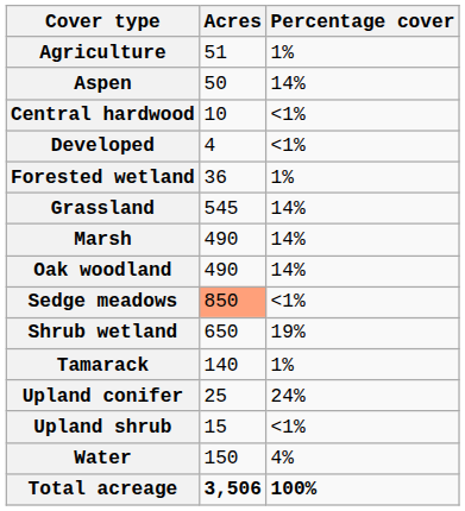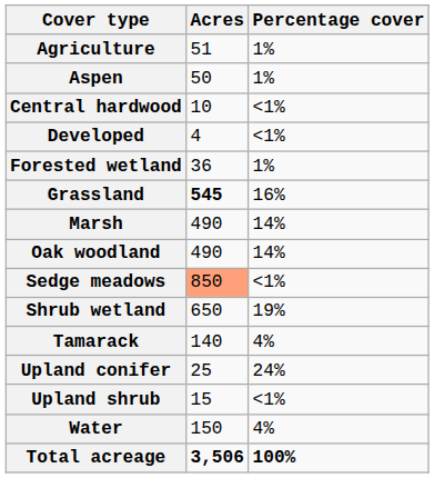Aspen | Percentage cover: 14% -> 1%
Grassland | Acres: normal -> bold
Grassland | Percentage cover: 14% -> 16%
Tamarack | Percentage cover: 1% -> 4%
